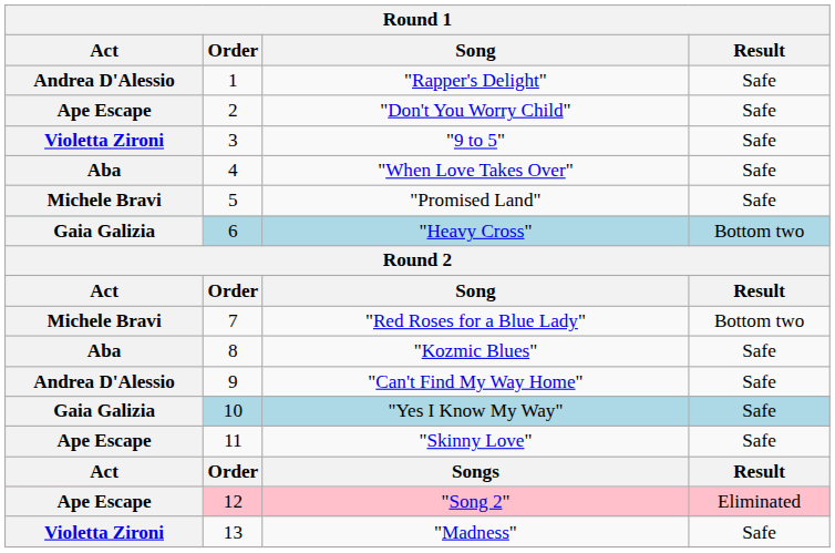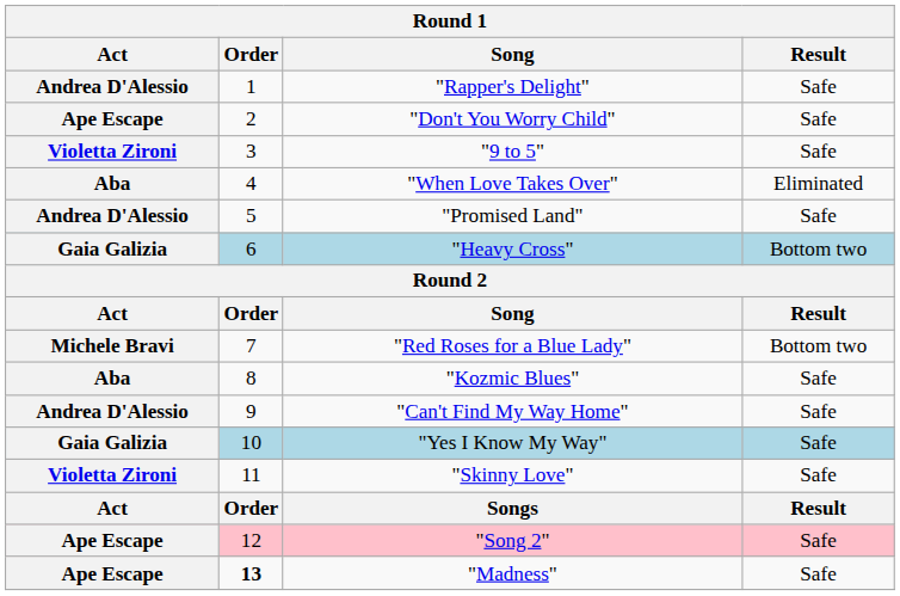"When Love Takes Over" | Result: Safe -> Eliminated
"Promised Land" | Act: Michele Bravi -> Andrea D'Alessio
"Skinny Love" | Act: Ape Escape -> Violetta Zironi
"Song 2" | Result: Eliminated -> Safe
"Madness" | Act: Violetta Zironi -> Ape Escape
"Madness" | Order: normal -> bold
